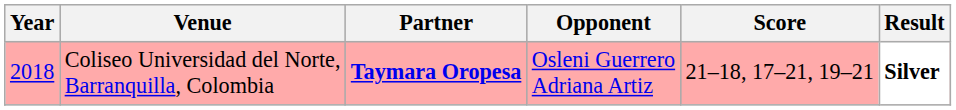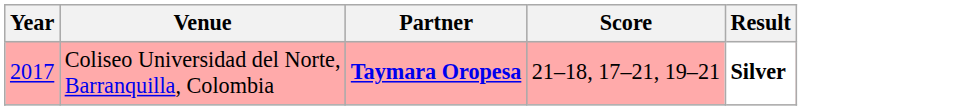- column: Opponent | Osleni Guerrero Adriana Artiz
Coliseo Universidad del Norte, Barranquilla, Colombia | Year: 2018 -> 2017
